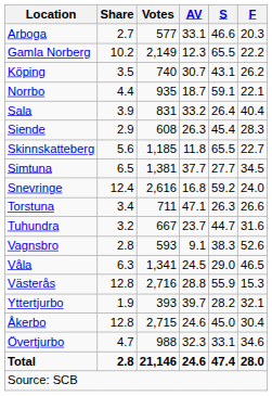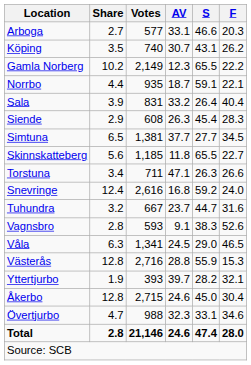rows swapped: Gamla Norberg <-> Köping
rows swapped: Simtuna <-> Skinnskatteberg
rows swapped: Snevringe <-> Torstuna
